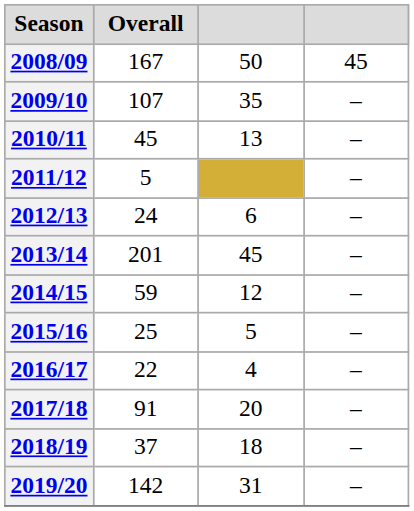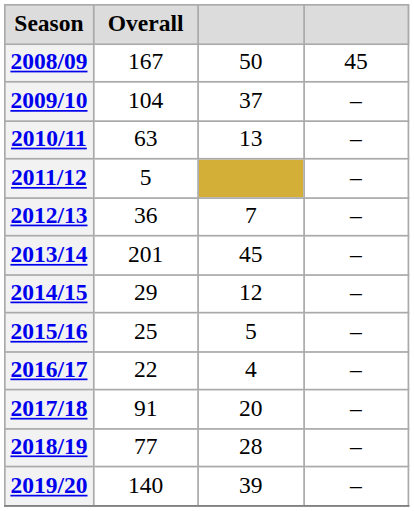2009/10 | Overall: 107 -> 104
2009/10 | column 3: 35 -> 37
2010/11 | Overall: 45 -> 63
2012/13 | Overall: 24 -> 36
2012/13 | column 3: 6 -> 7
2014/15 | Overall: 59 -> 29
2018/19 | Overall: 37 -> 77
2018/19 | column 3: 18 -> 28
2019/20 | Overall: 142 -> 140
2019/20 | column 3: 31 -> 39
